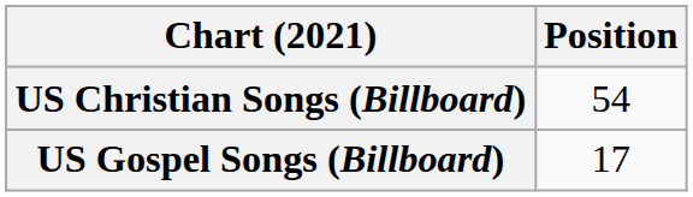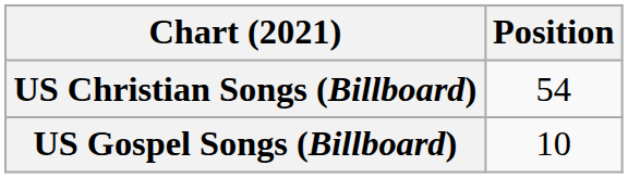US Gospel Songs (Billboard) | Position: 17 -> 10
